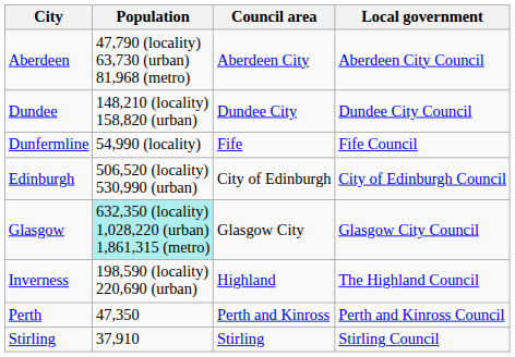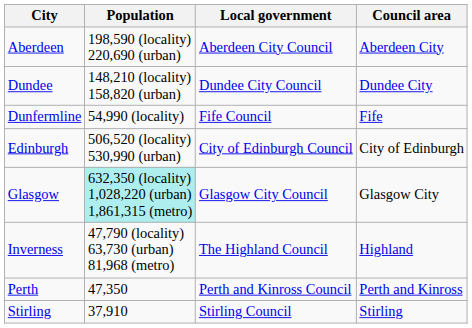columns swapped: Council area <-> Local government
Aberdeen | Population: 47,790 (locality) 63,730 (urban) 81,968 (metro) -> 198,590 (locality) 220,690 (urban)
Inverness | Population: 198,590 (locality) 220,690 (urban) -> 47,790 (locality) 63,730 (urban) 81,968 (metro)
